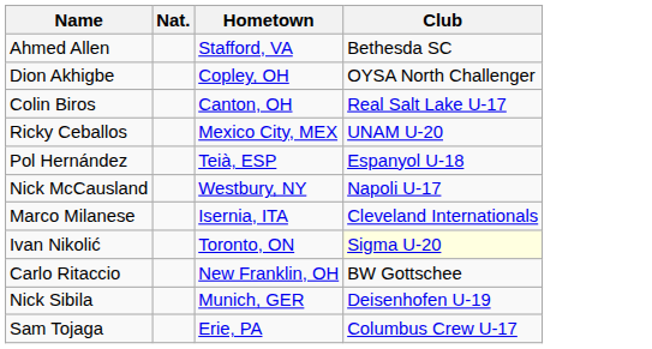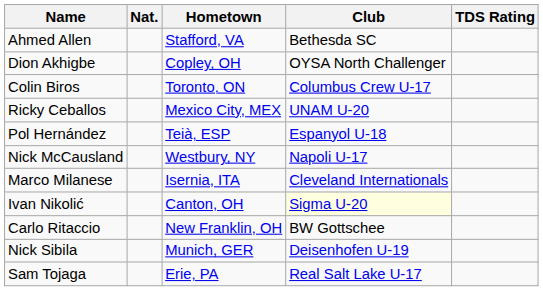+ column: TDS Rating
Colin Biros | Hometown: Canton, OH -> Toronto, ON
Colin Biros | Club: Real Salt Lake U-17 -> Columbus Crew U-17
Ivan Nikolić | Hometown: Toronto, ON -> Canton, OH
Sam Tojaga | Club: Columbus Crew U-17 -> Real Salt Lake U-17
